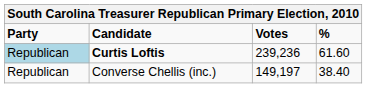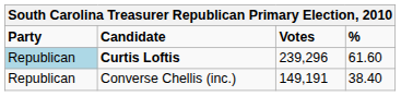Curtis Loftis | Votes: 239,236 -> 239,296
Converse Chellis (inc.) | Votes: 149,197 -> 149,191
